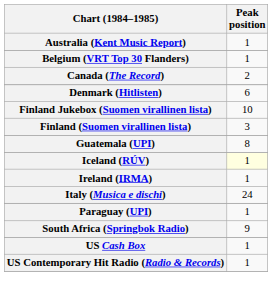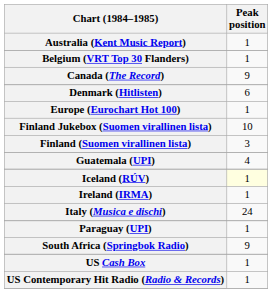Canada (The Record) | Peak position: 2 -> 9
+ row: Europe (Eurochart Hot 100) | 1
Guatemala (UPI) | Peak position: 8 -> 4
